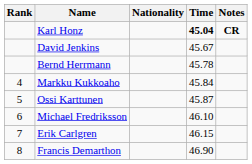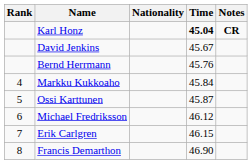Bernd Herrmann | Time: 45.78 -> 45.76
Michael Fredriksson | Time: 46.10 -> 46.12
